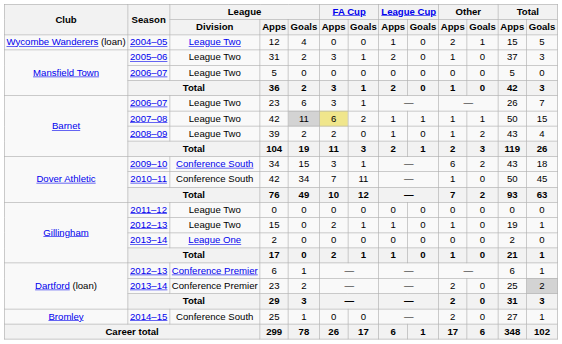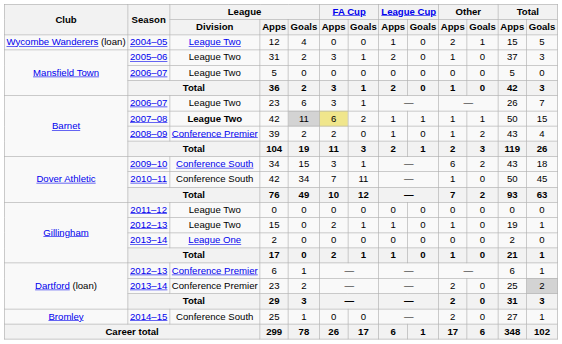2007–08 / 42 | League / Division: normal -> bold
39 | League / Division: League Two -> Conference Premier
